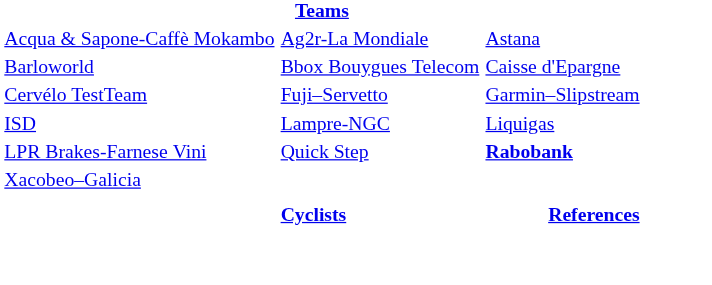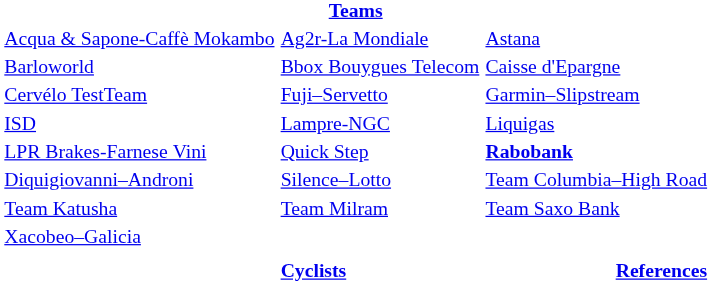+ row: Diquigiovanni–Androni | Silence–Lotto | Team Columbia–High Road
+ row: Team Katusha | Team Milram | Team Saxo Bank
